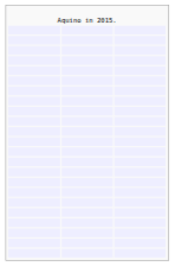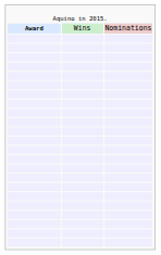+ row: Award | Wins | Nominations
